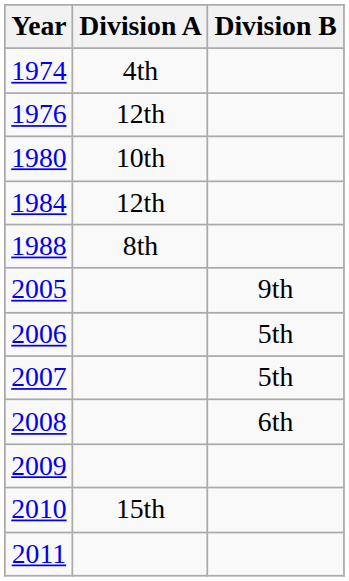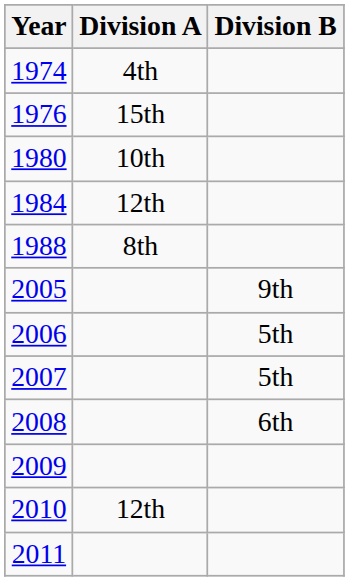1976 | Division A: 12th -> 15th
2010 | Division A: 15th -> 12th
